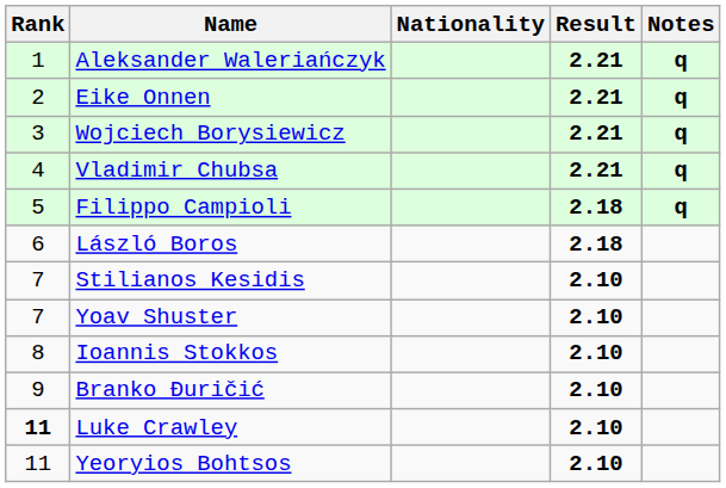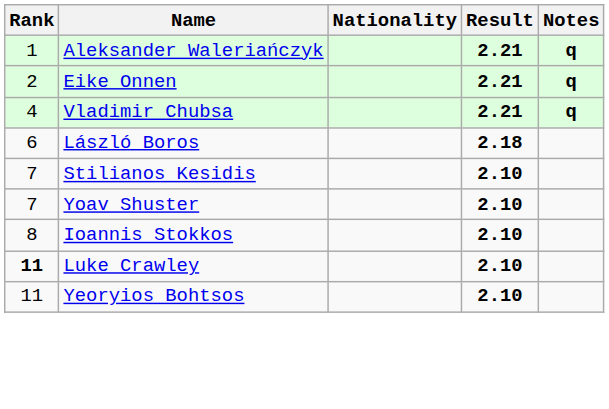- row: 3 | Wojciech Borysiewicz | 2.21 | q
- row: 5 | Filippo Campioli | 2.18 | q
- row: 9 | Branko Đuričić | 2.10
